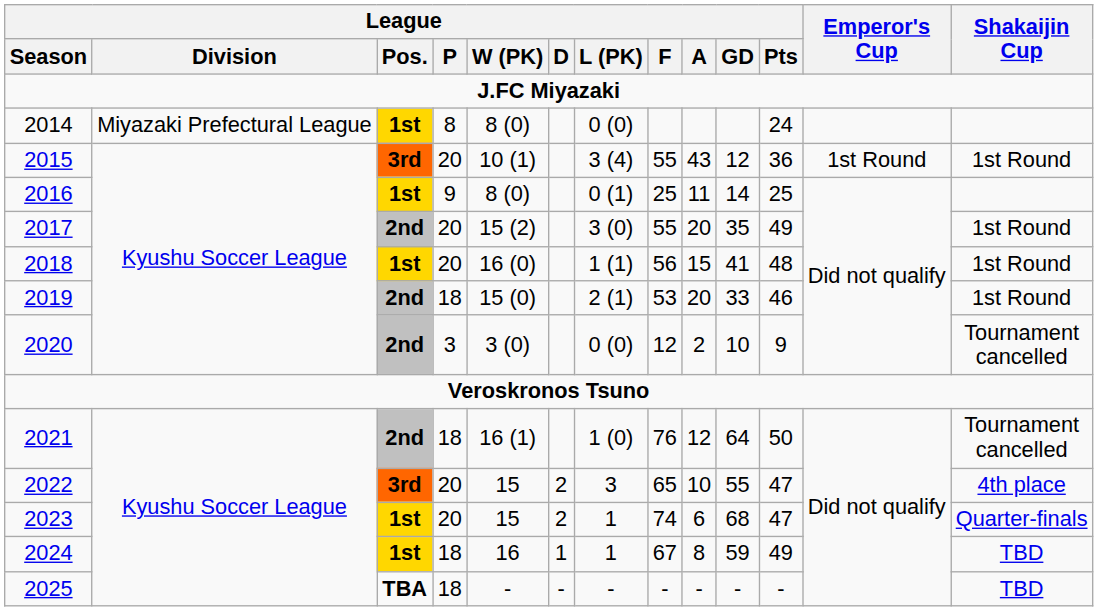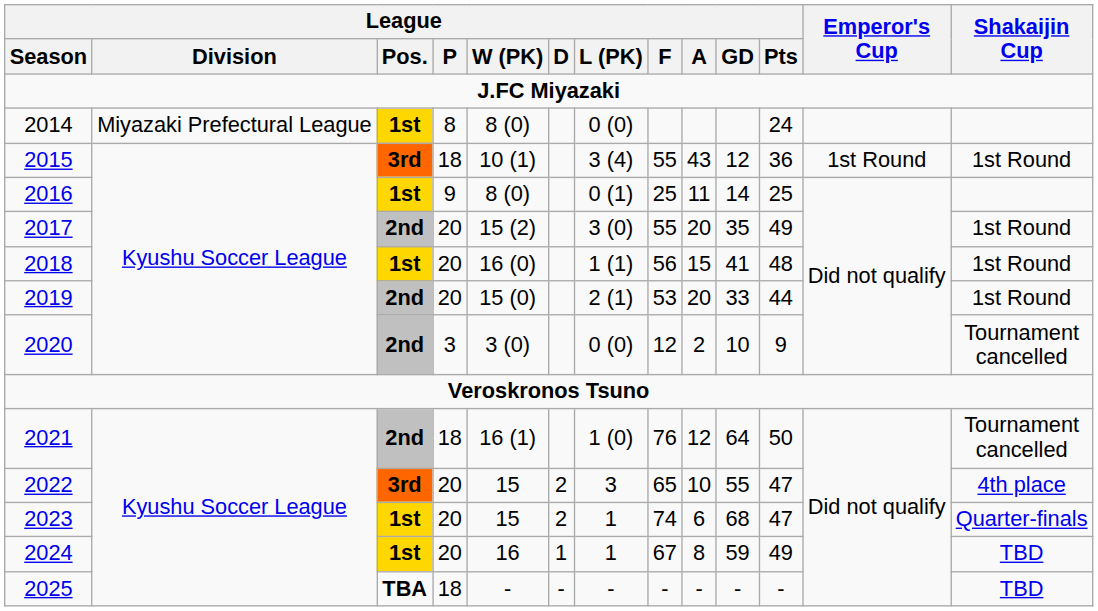2015 | League / P: 20 -> 18
2019 | League / P: 18 -> 20
2019 | League / Pts: 46 -> 44
2024 | League / P: 18 -> 20
